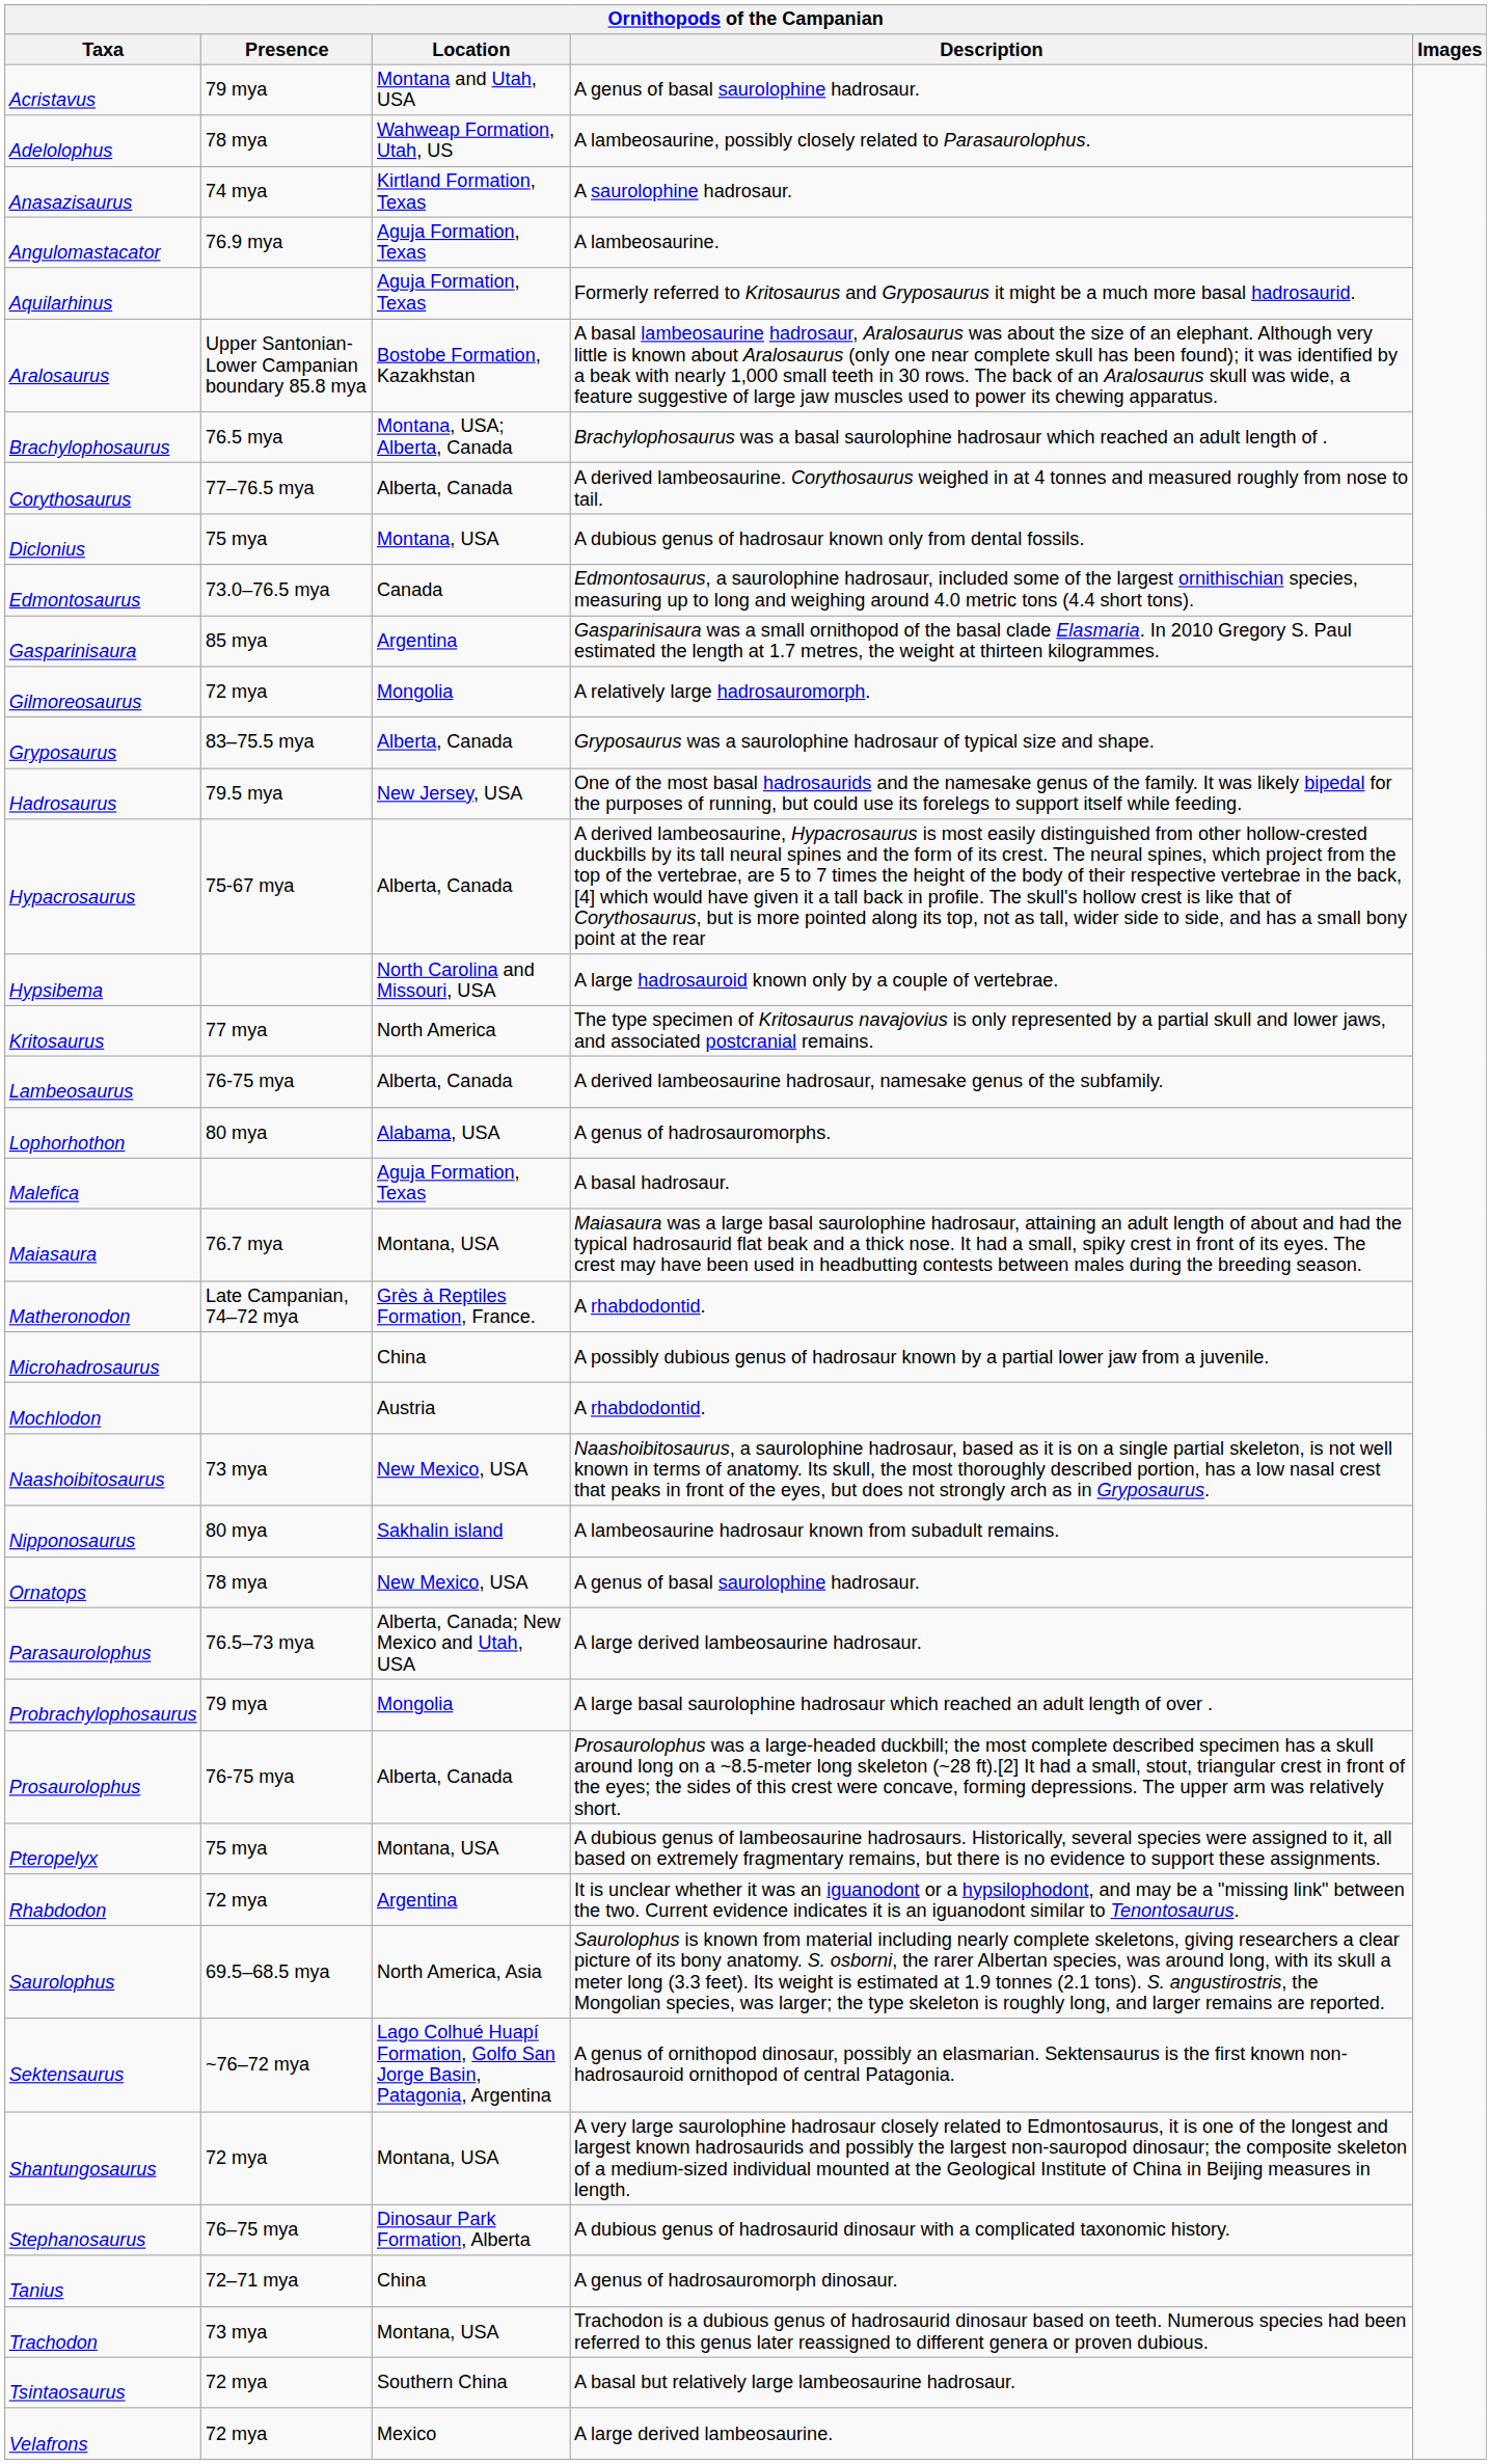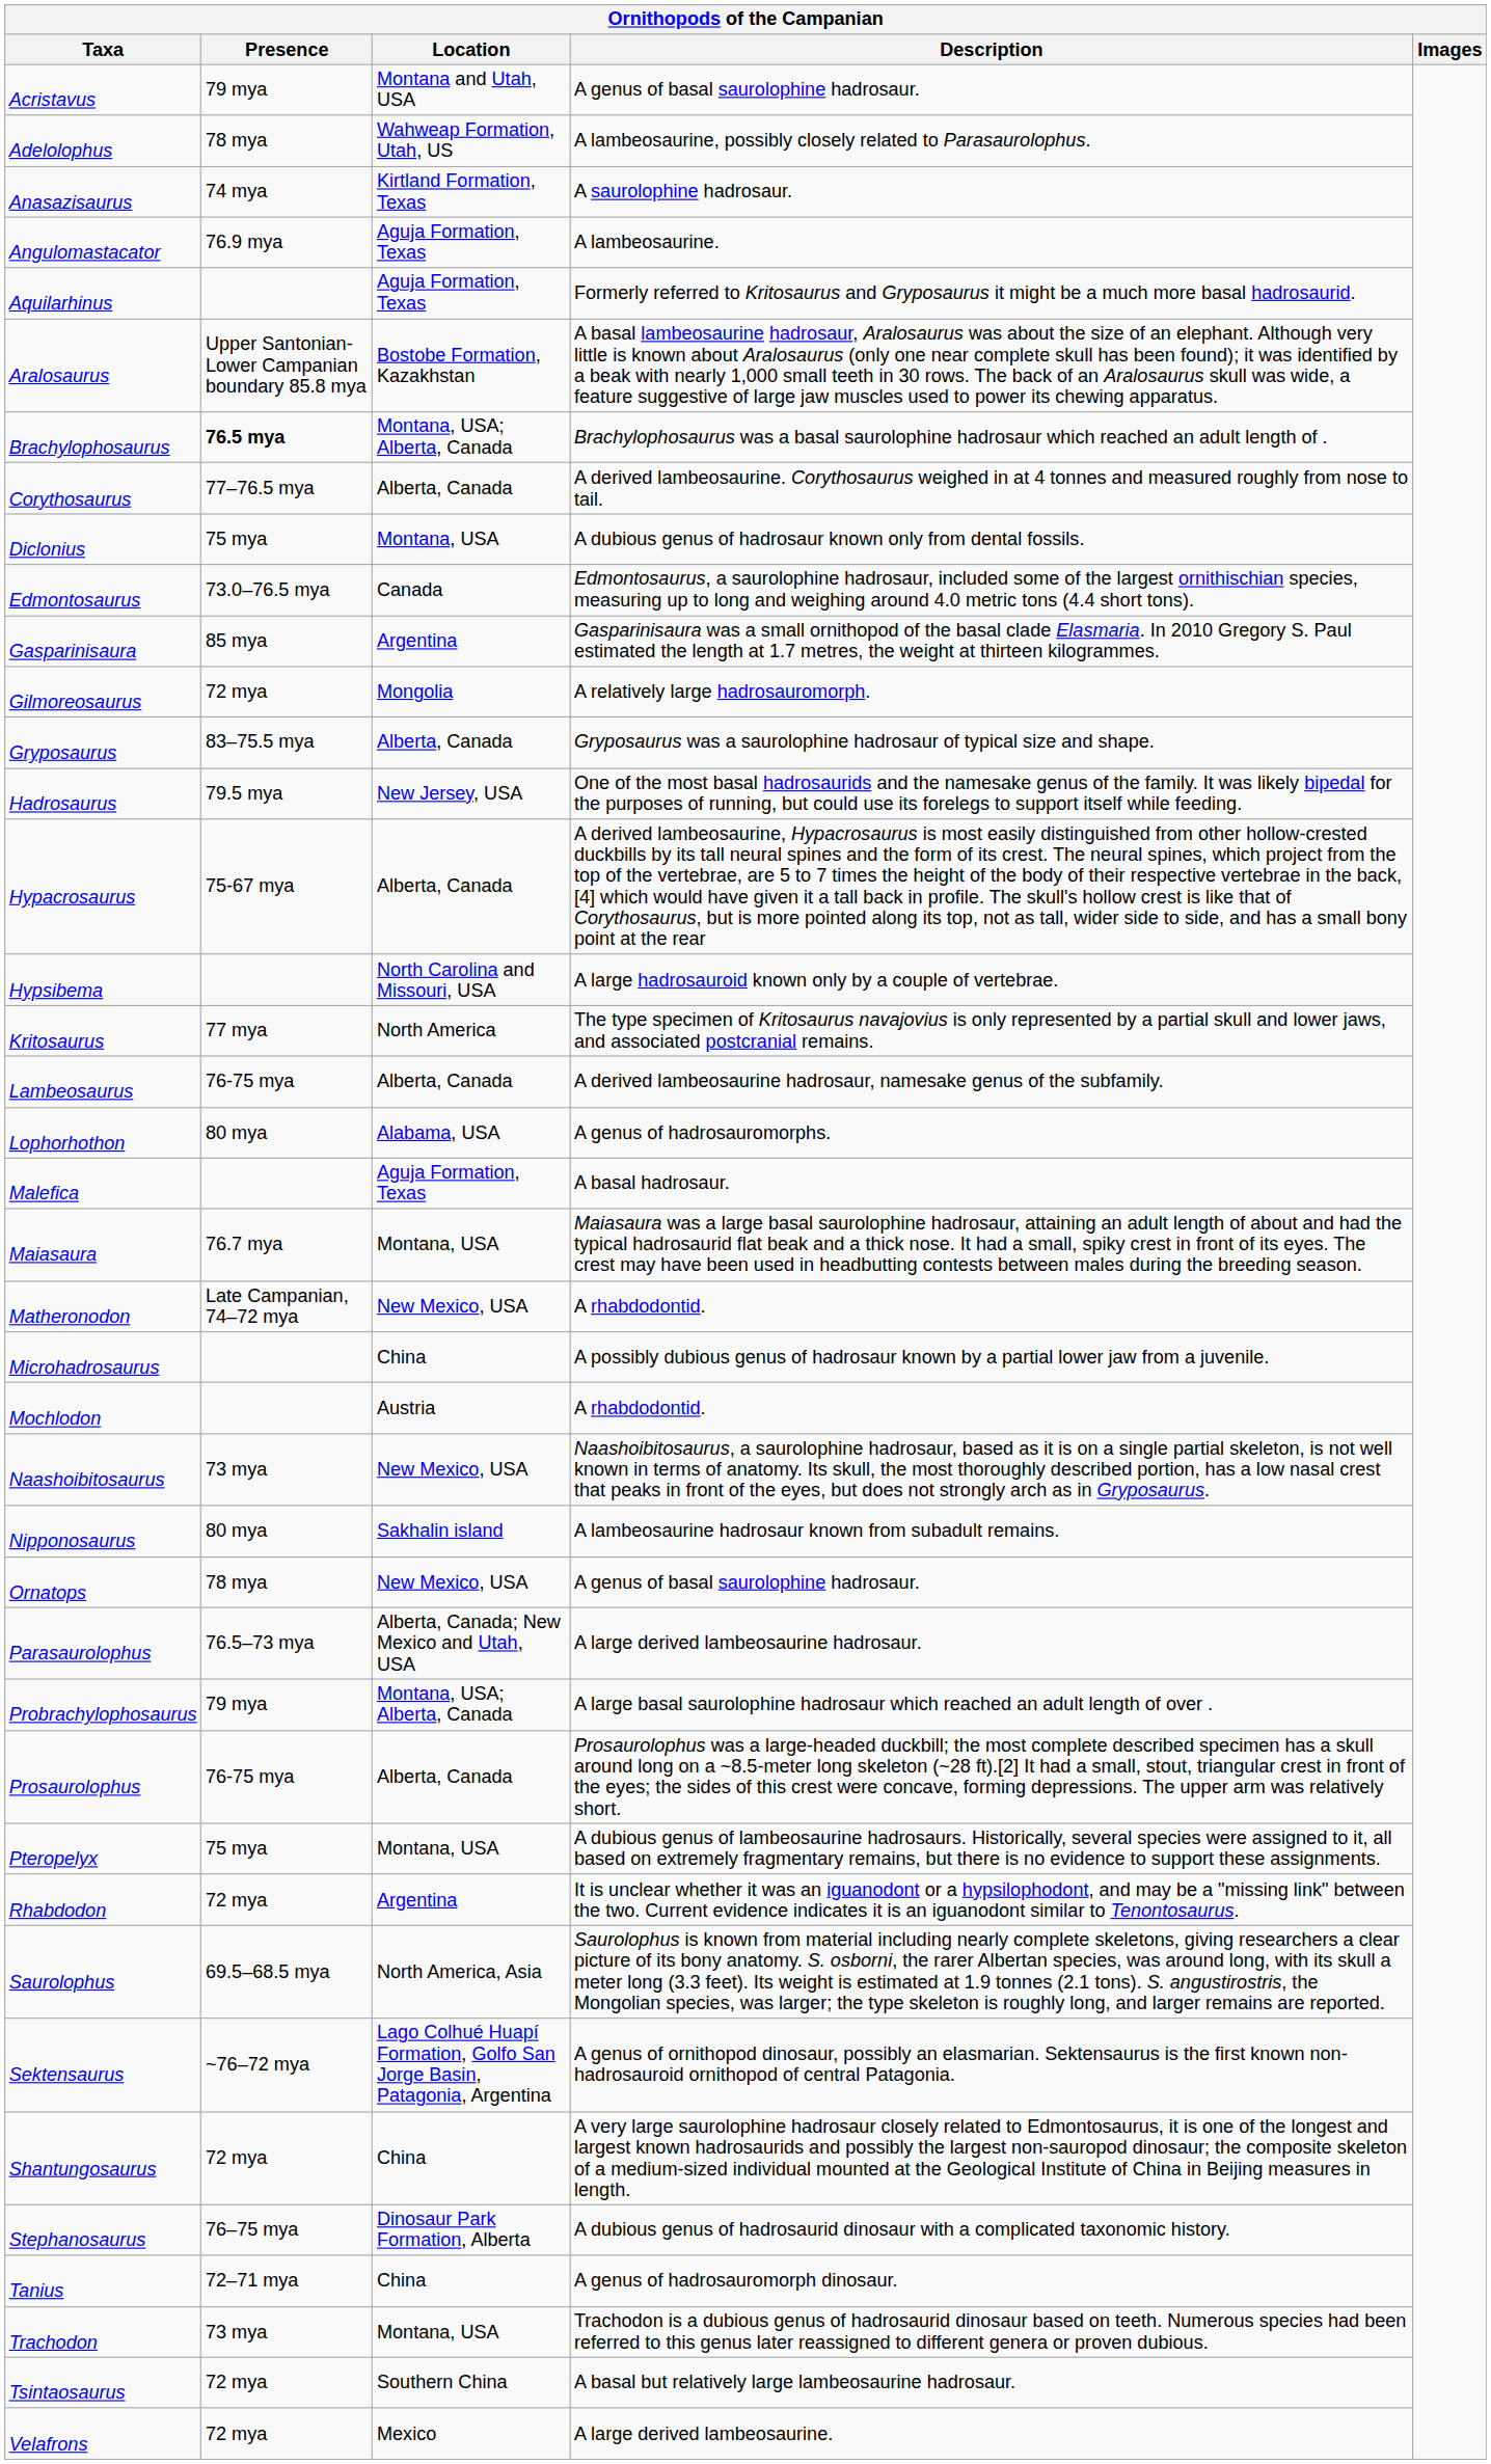Brachylophosaurus | Presence: normal -> bold
Matheronodon | Location: Grès à Reptiles Formation, France. -> New Mexico, USA
Probrachylophosaurus | Location: Mongolia -> Montana, USA; Alberta, Canada
Shantungosaurus | Location: Montana, USA -> China
